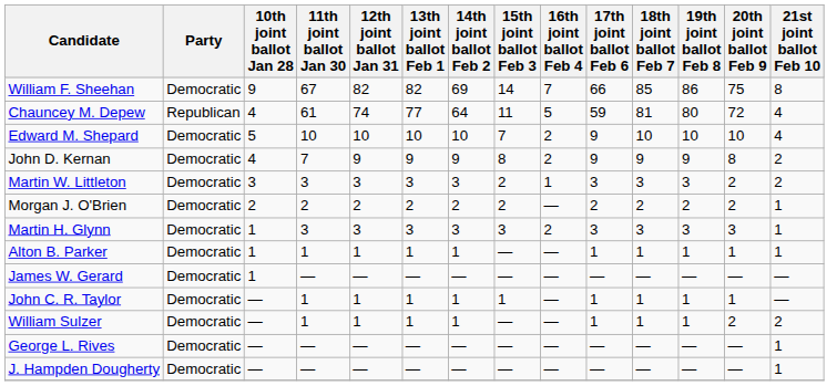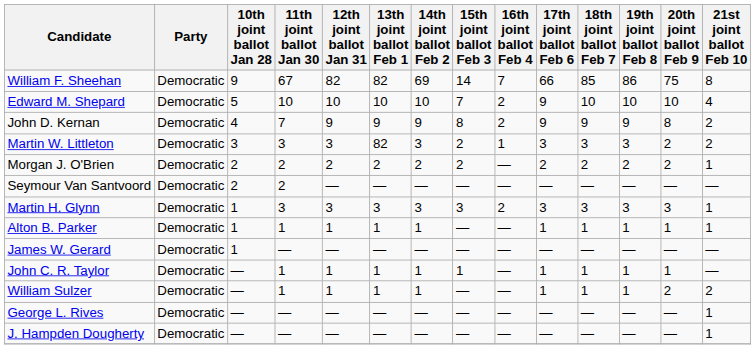- row: Chauncey M. Depew | Republican | 4 | 61 | 74 | 77 | 64 | 11 | 5 | 59 | 81 | 80 | 72 | 4
Martin W. Littleton | 13th joint ballot Feb 1: 3 -> 82
+ row: Seymour Van Santvoord | Democratic | 2 | 2 | — | — | — | — | — | — | — | — | — | —
